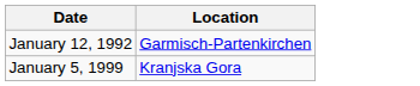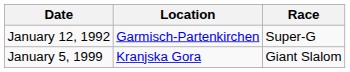+ column: Race | Super-G | Giant Slalom
